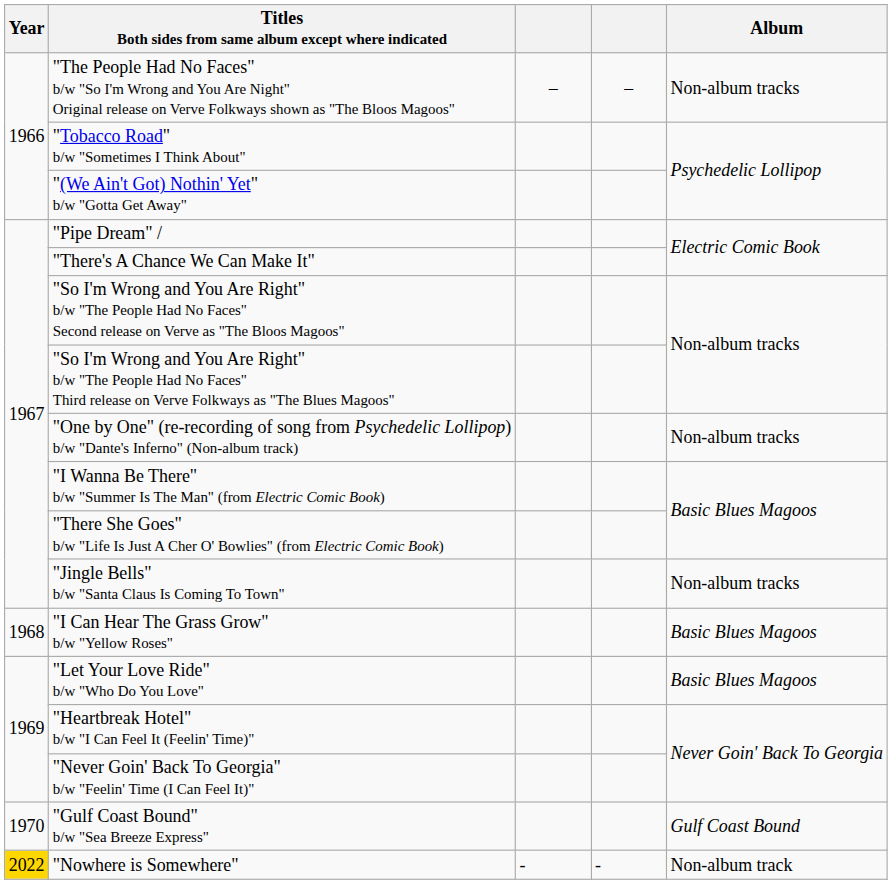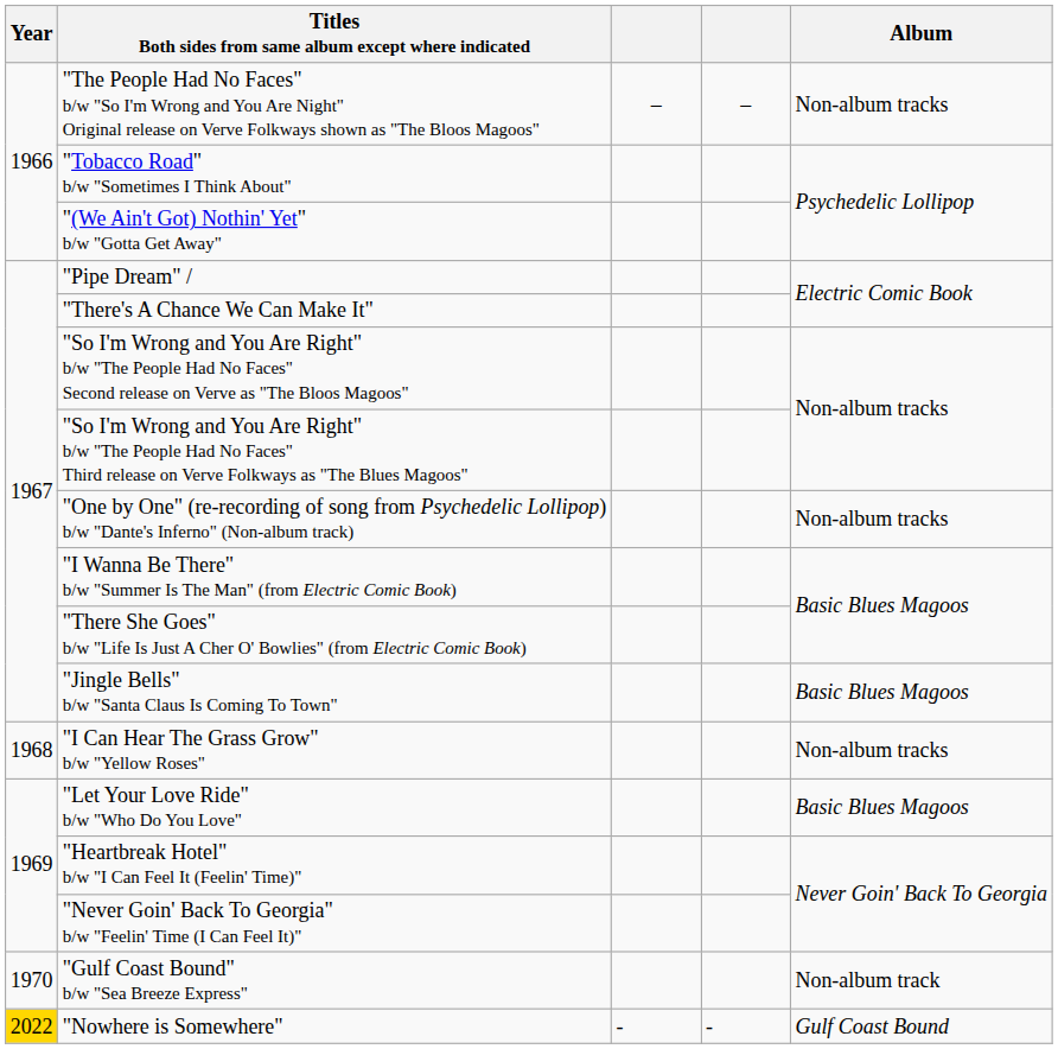"Jingle Bells" b/w "Santa Claus Is Coming To Town" | Album: Non-album tracks -> Basic Blues Magoos
"I Can Hear The Grass Grow" b/w "Yellow Roses" | Album: Basic Blues Magoos -> Non-album tracks
"Gulf Coast Bound" b/w "Sea Breeze Express" | Album: Gulf Coast Bound -> Non-album track
"Nowhere is Somewhere" | Album: Non-album track -> Gulf Coast Bound
